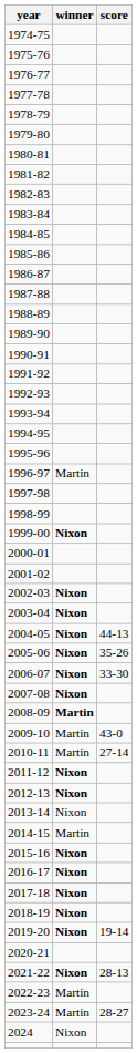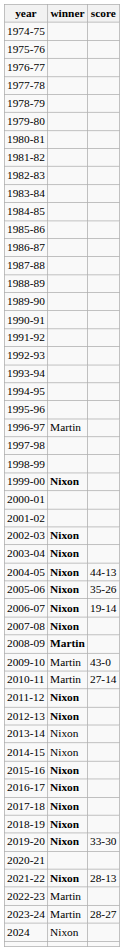2006-07 | score: 33-30 -> 19-14
2014-15 | winner: Martin -> Nixon
2019-20 | score: 19-14 -> 33-30
